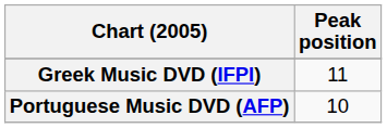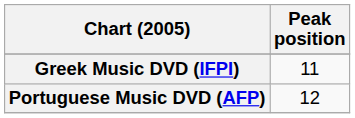Portuguese Music DVD (AFP) | Peak position: 10 -> 12
